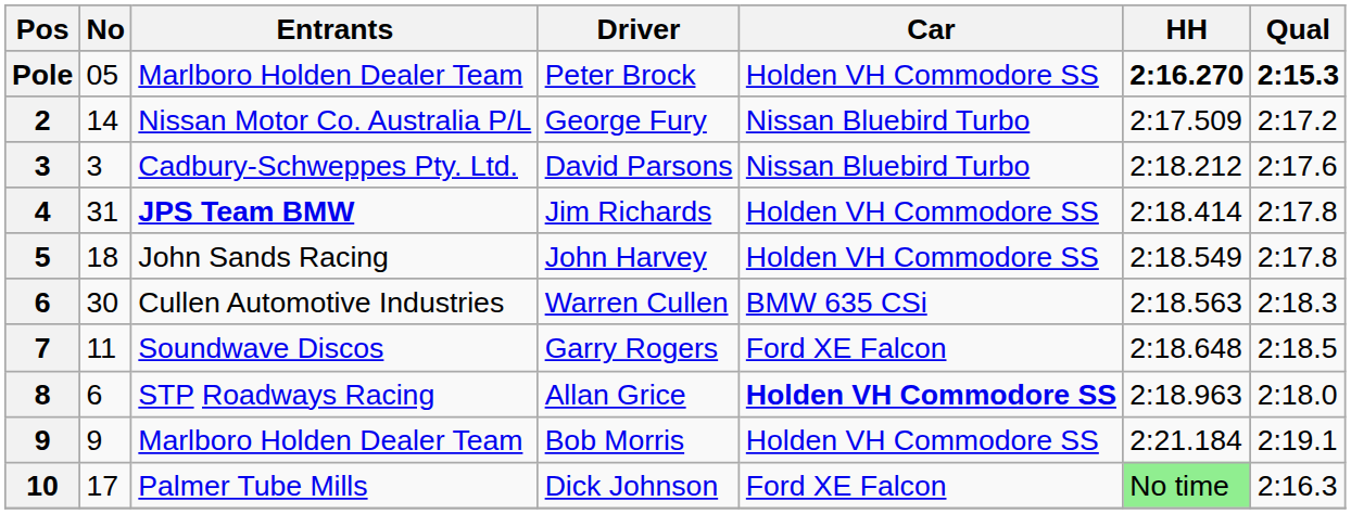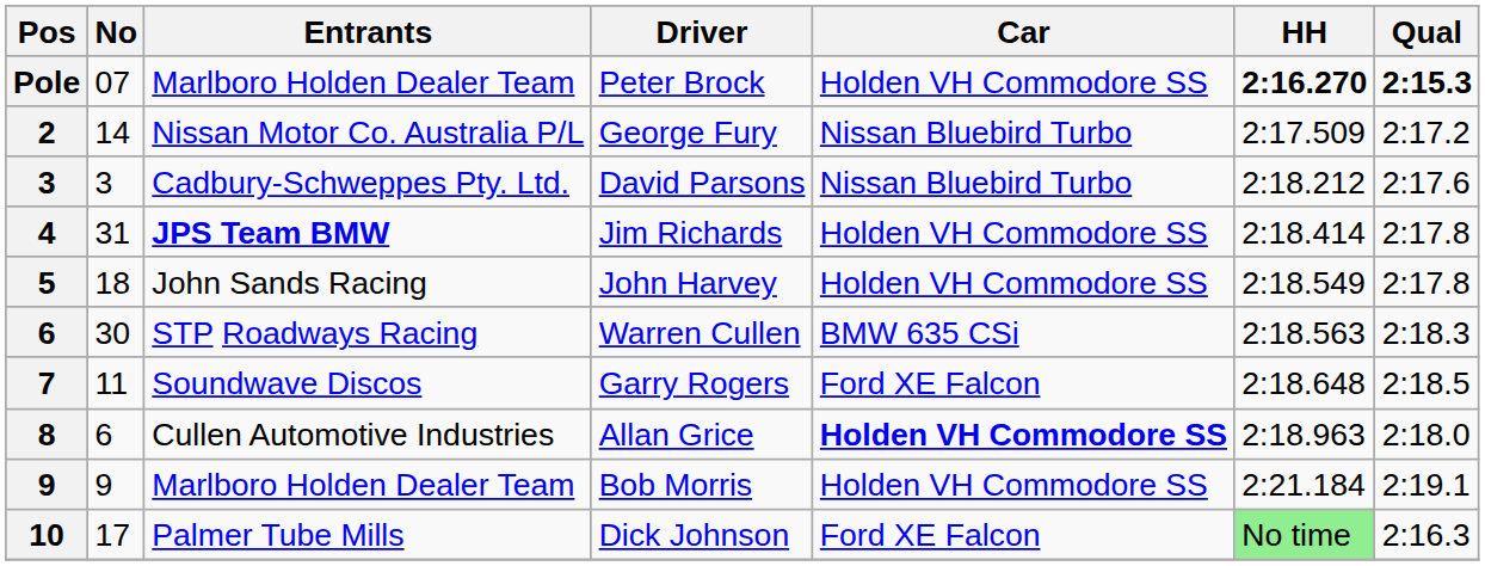Peter Brock | No: 05 -> 07
Warren Cullen | Entrants: Cullen Automotive Industries -> STP Roadways Racing
Allan Grice | Entrants: STP Roadways Racing -> Cullen Automotive Industries
